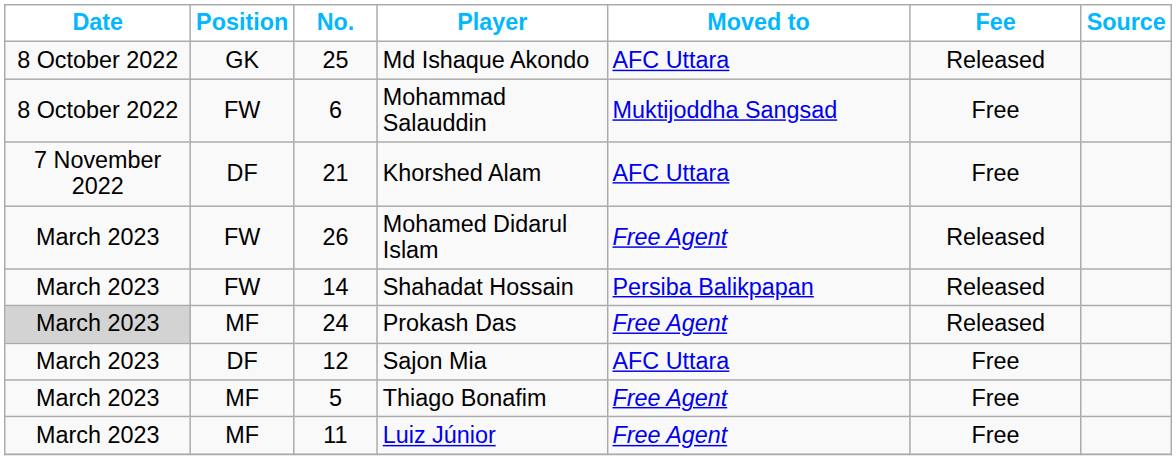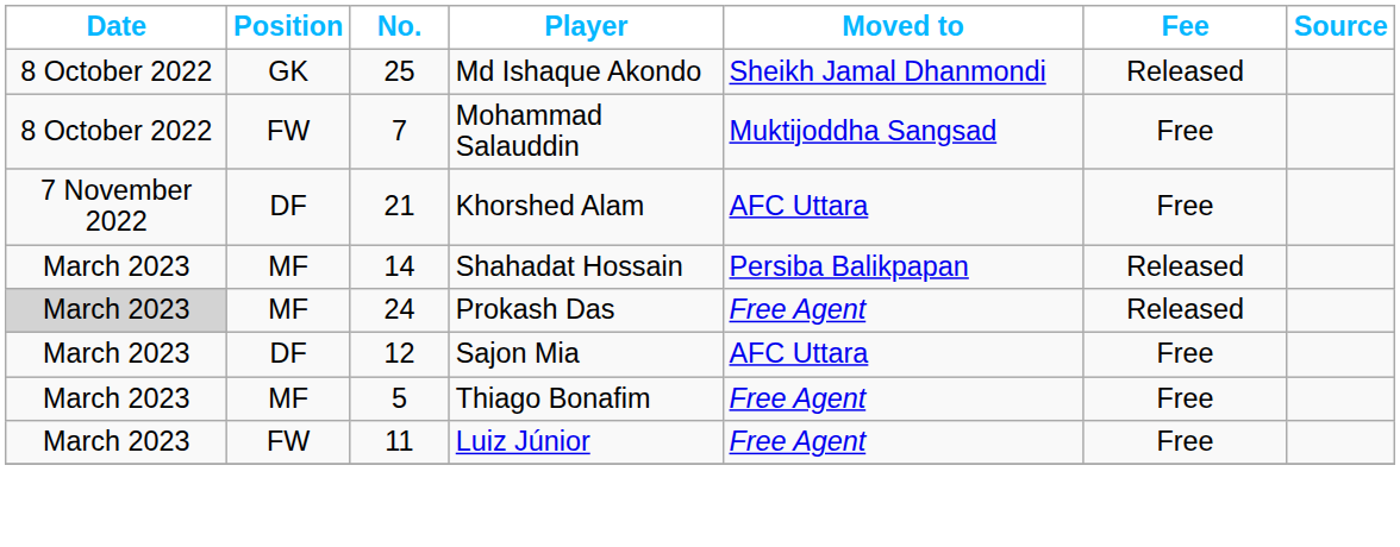Md Ishaque Akondo | Moved to: AFC Uttara -> Sheikh Jamal Dhanmondi
Mohammad Salauddin | No.: 6 -> 7
- row: March 2023 | FW | 26 | Mohamed Didarul Islam | Free Agent | Released
Shahadat Hossain | Position: FW -> MF
Luiz Júnior | Position: MF -> FW
